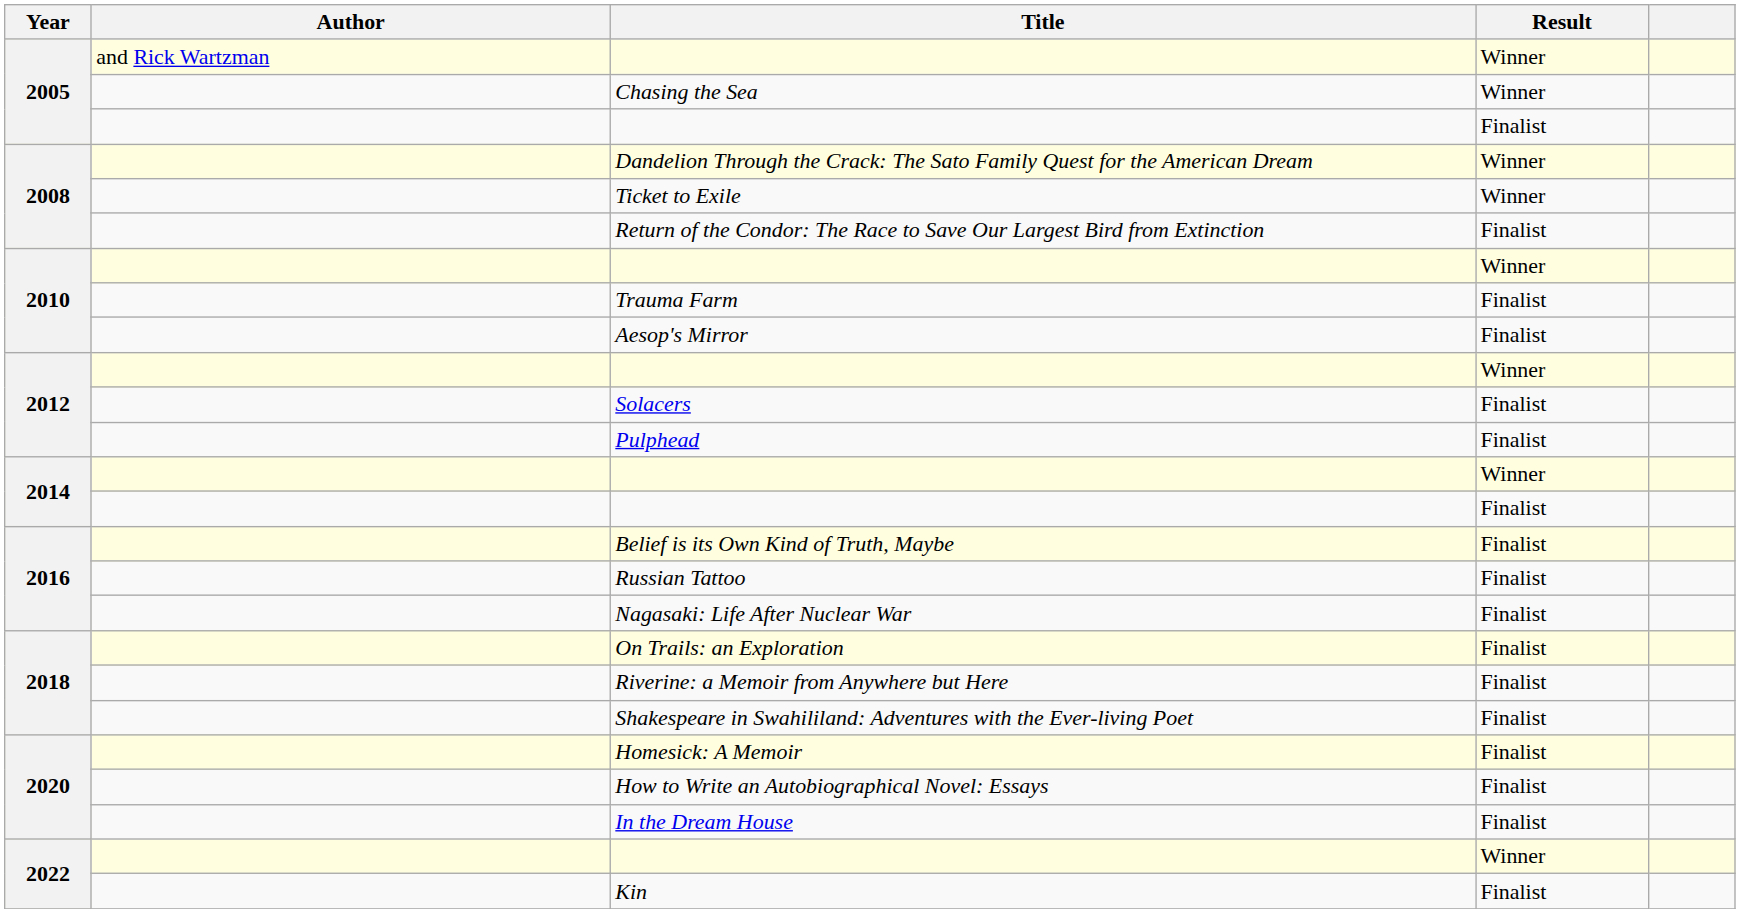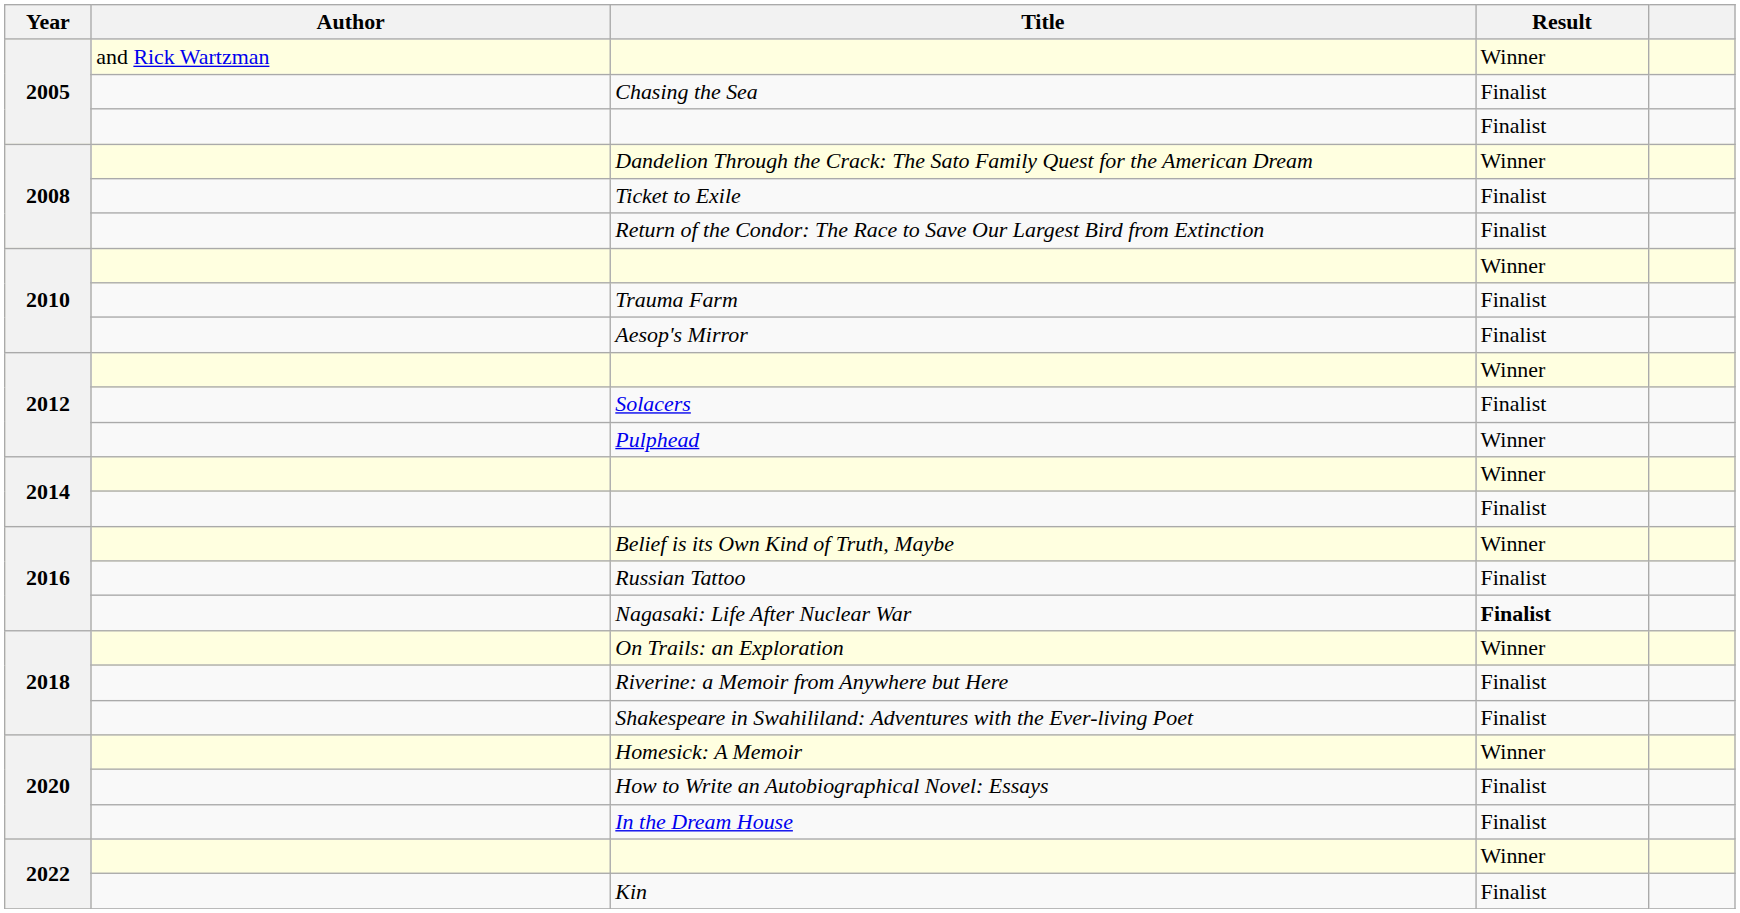Chasing the Sea | Result: Winner -> Finalist
Ticket to Exile | Result: Winner -> Finalist
Pulphead | Result: Finalist -> Winner
Belief is its Own Kind of Truth, Maybe | Result: Finalist -> Winner
Nagasaki: Life After Nuclear War | Result: normal -> bold
On Trails: an Exploration | Result: Finalist -> Winner
Homesick: A Memoir | Result: Finalist -> Winner
